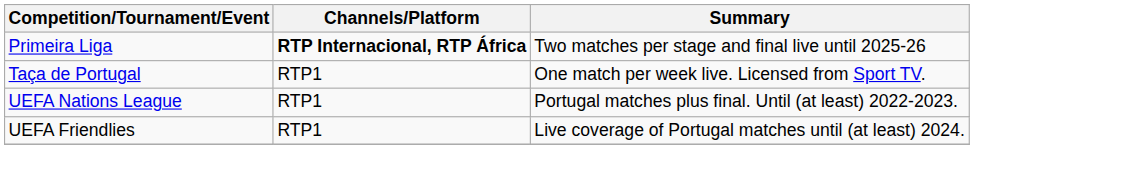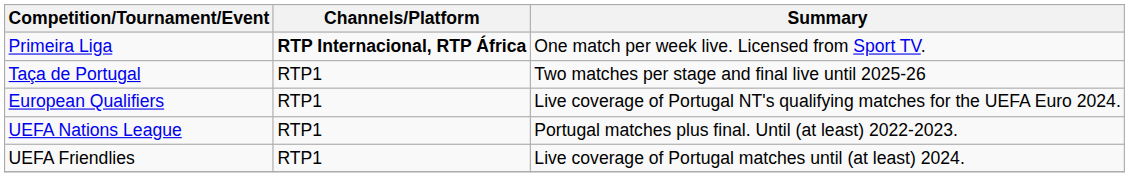Primeira Liga | Summary: Two matches per stage and final live until 2025-26 -> One match per week live. Licensed from Sport TV.
Taça de Portugal | Summary: One match per week live. Licensed from Sport TV. -> Two matches per stage and final live until 2025-26
+ row: European Qualifiers | RTP1 | Live coverage of Portugal NT's qualifying matches for the UEFA Euro 2024.
